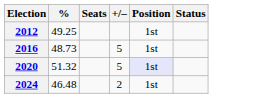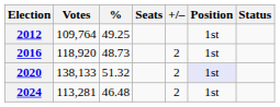+ column: Votes | 109,764 | 118,920 | 138,133 | 113,281
2016 | +/–: 5 -> 2
2020 | +/–: 5 -> 2
